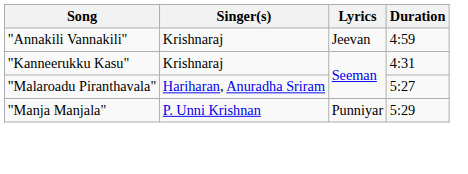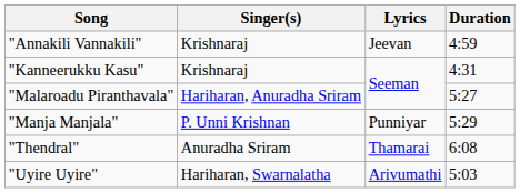+ row: "Thendral" | Anuradha Sriram | Thamarai | 6:08
+ row: "Uyire Uyire" | Hariharan, Swarnalatha | Arivumathi | 5:03
